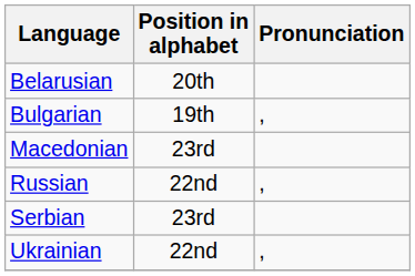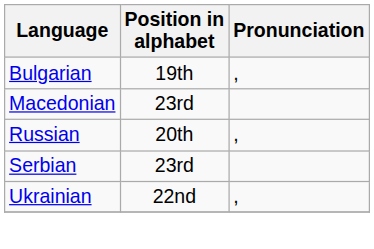- row: Belarusian | 20th
Russian | Position in alphabet: 22nd -> 20th
